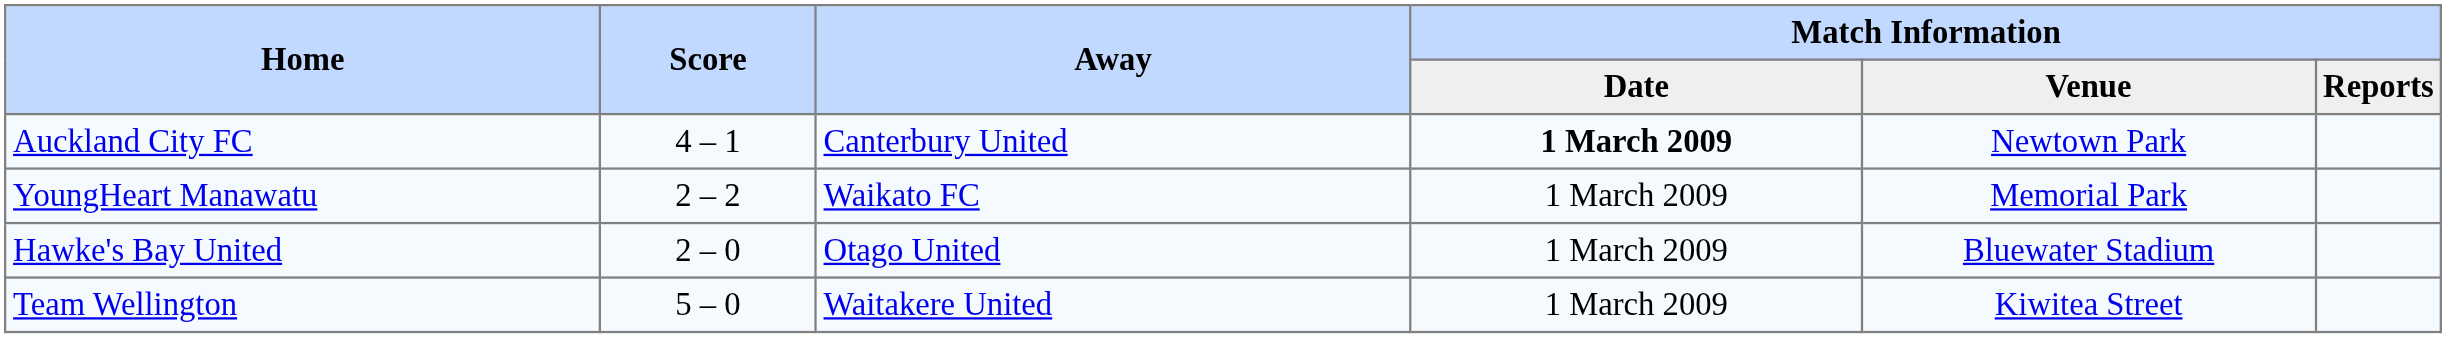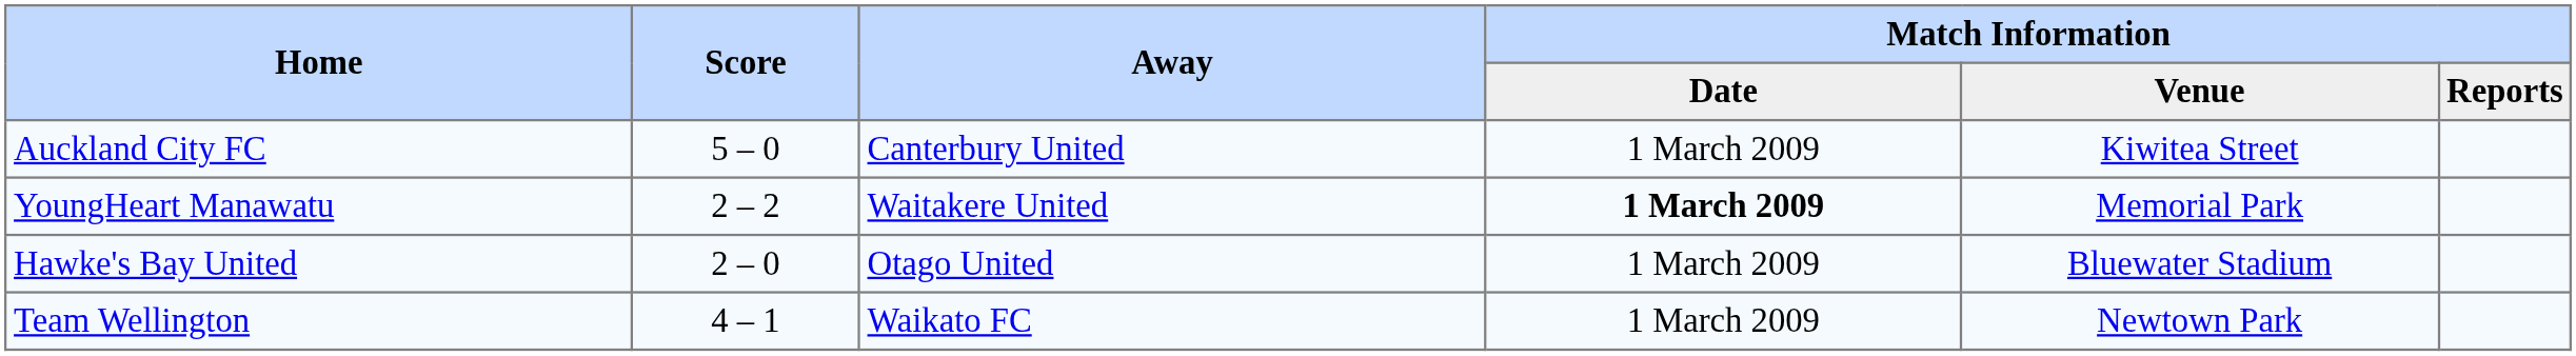Auckland City FC | Score: 4 – 1 -> 5 – 0
Auckland City FC | Match Information / Date: bold -> normal
Auckland City FC | Match Information / Venue: Newtown Park -> Kiwitea Street
YoungHeart Manawatu | Away: Waikato FC -> Waitakere United
YoungHeart Manawatu | Match Information / Date: normal -> bold
Team Wellington | Score: 5 – 0 -> 4 – 1
Team Wellington | Away: Waitakere United -> Waikato FC
Team Wellington | Match Information / Venue: Kiwitea Street -> Newtown Park
